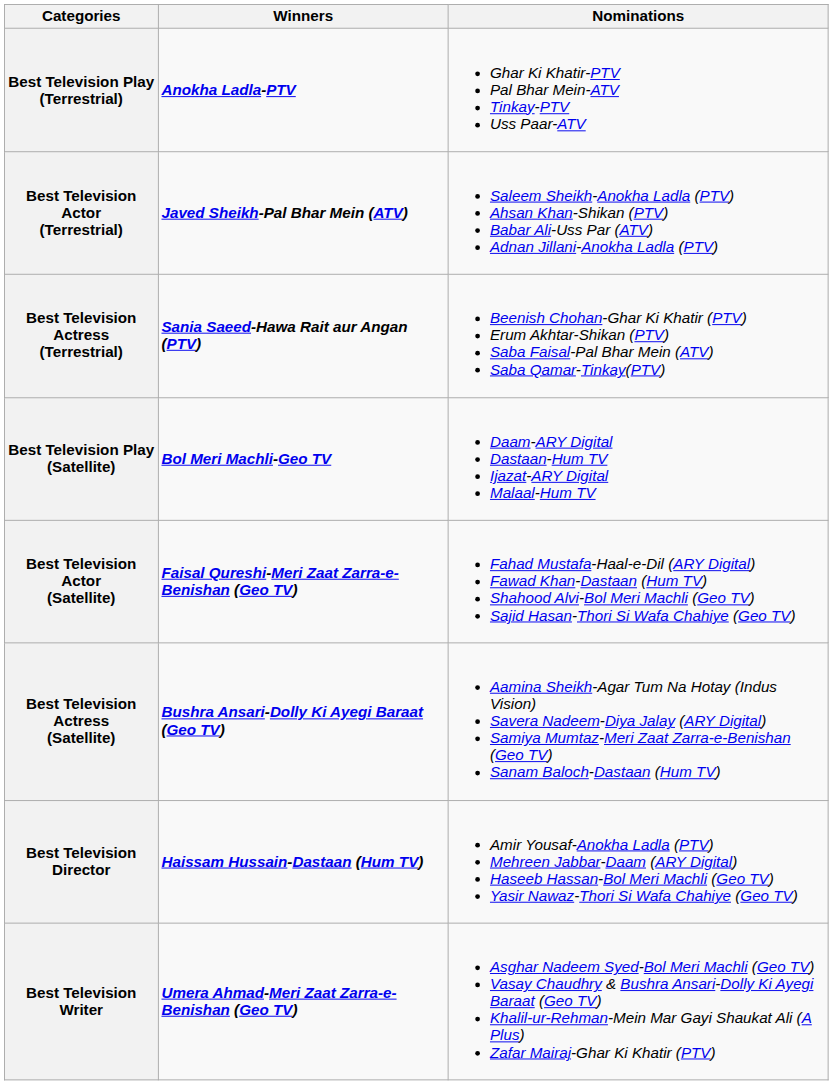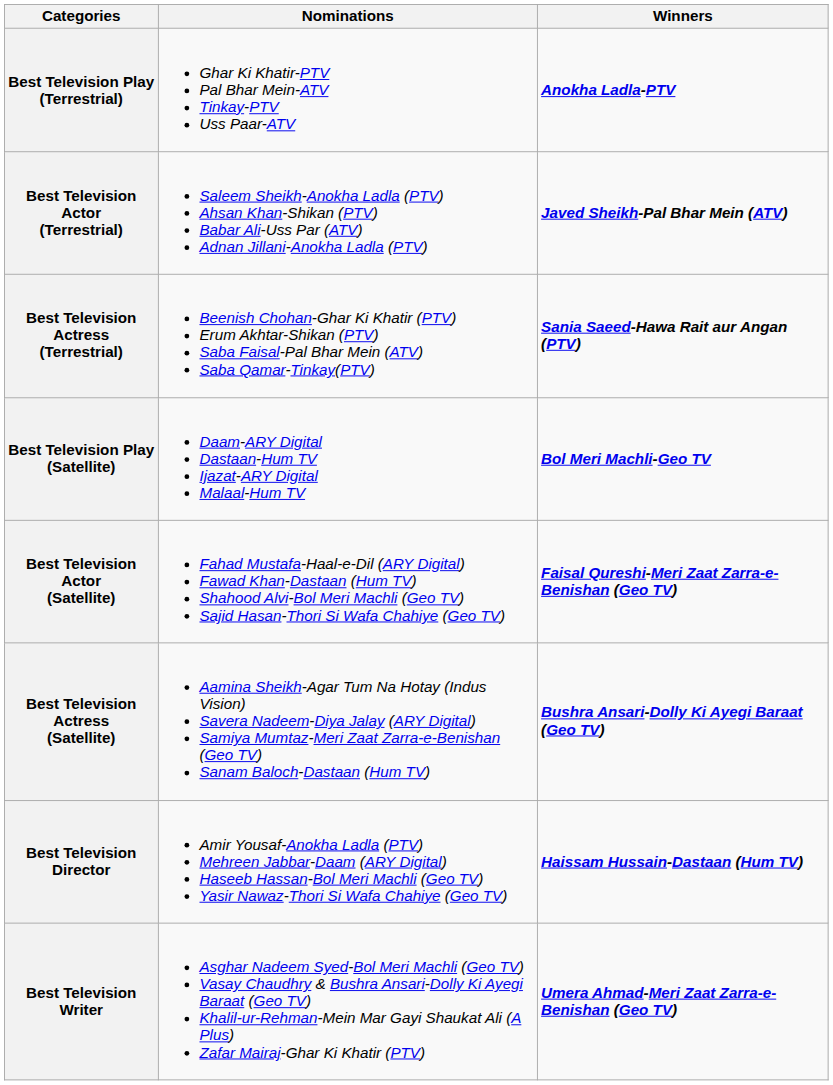columns swapped: Winners <-> Nominations
